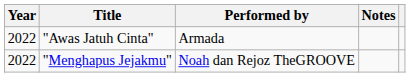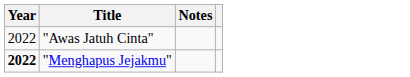- column: Performed by | Armada | Noah dan Rejoz TheGROOVE
"Menghapus Jejakmu" | Year: normal -> bold
